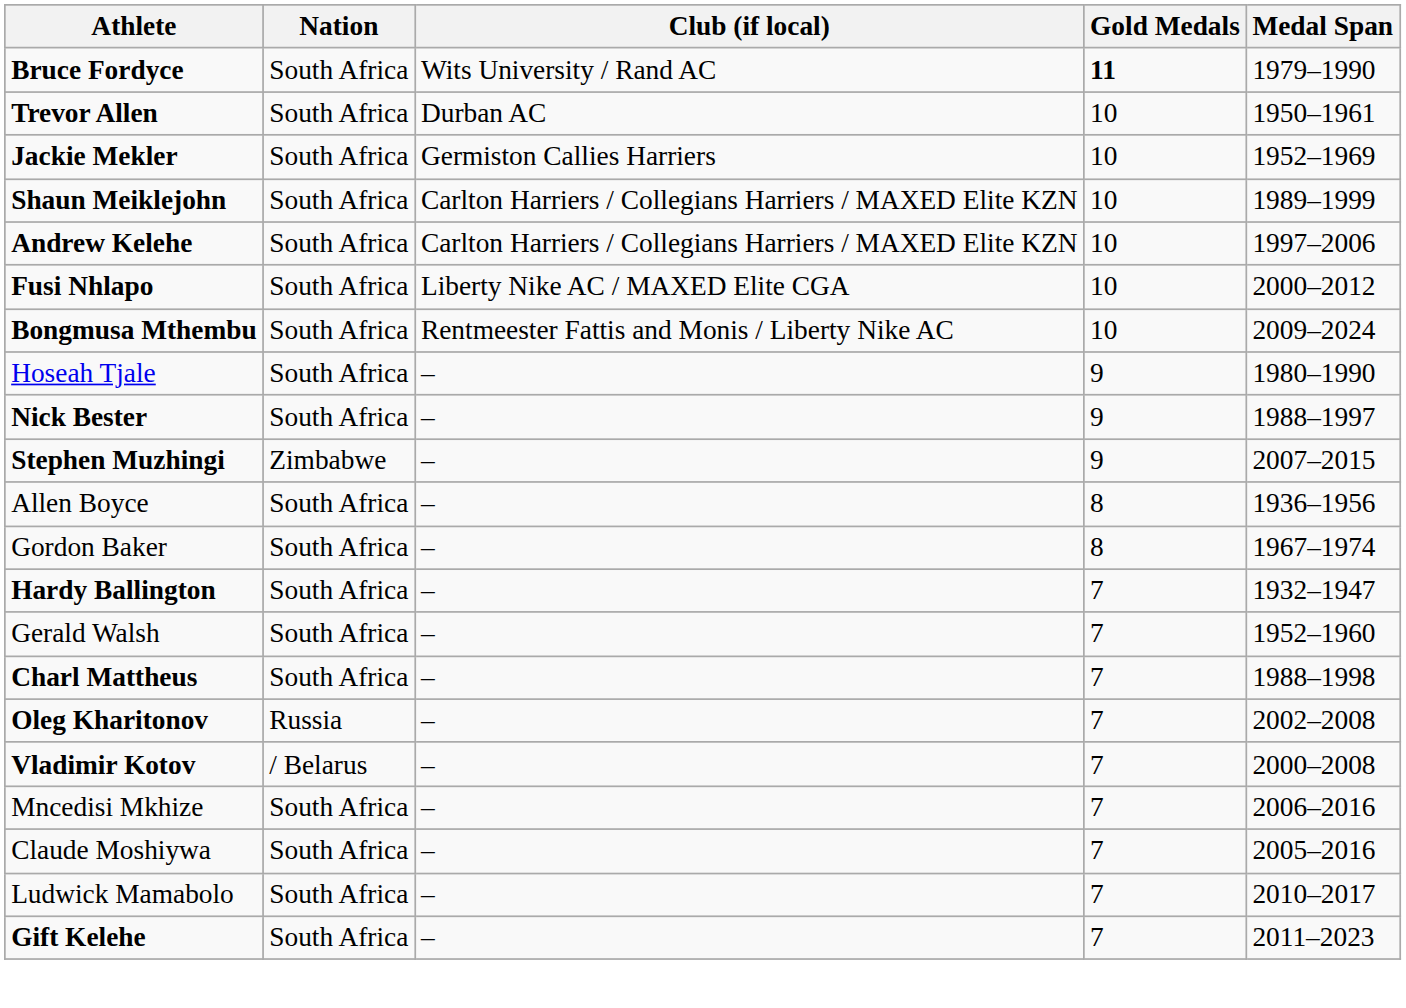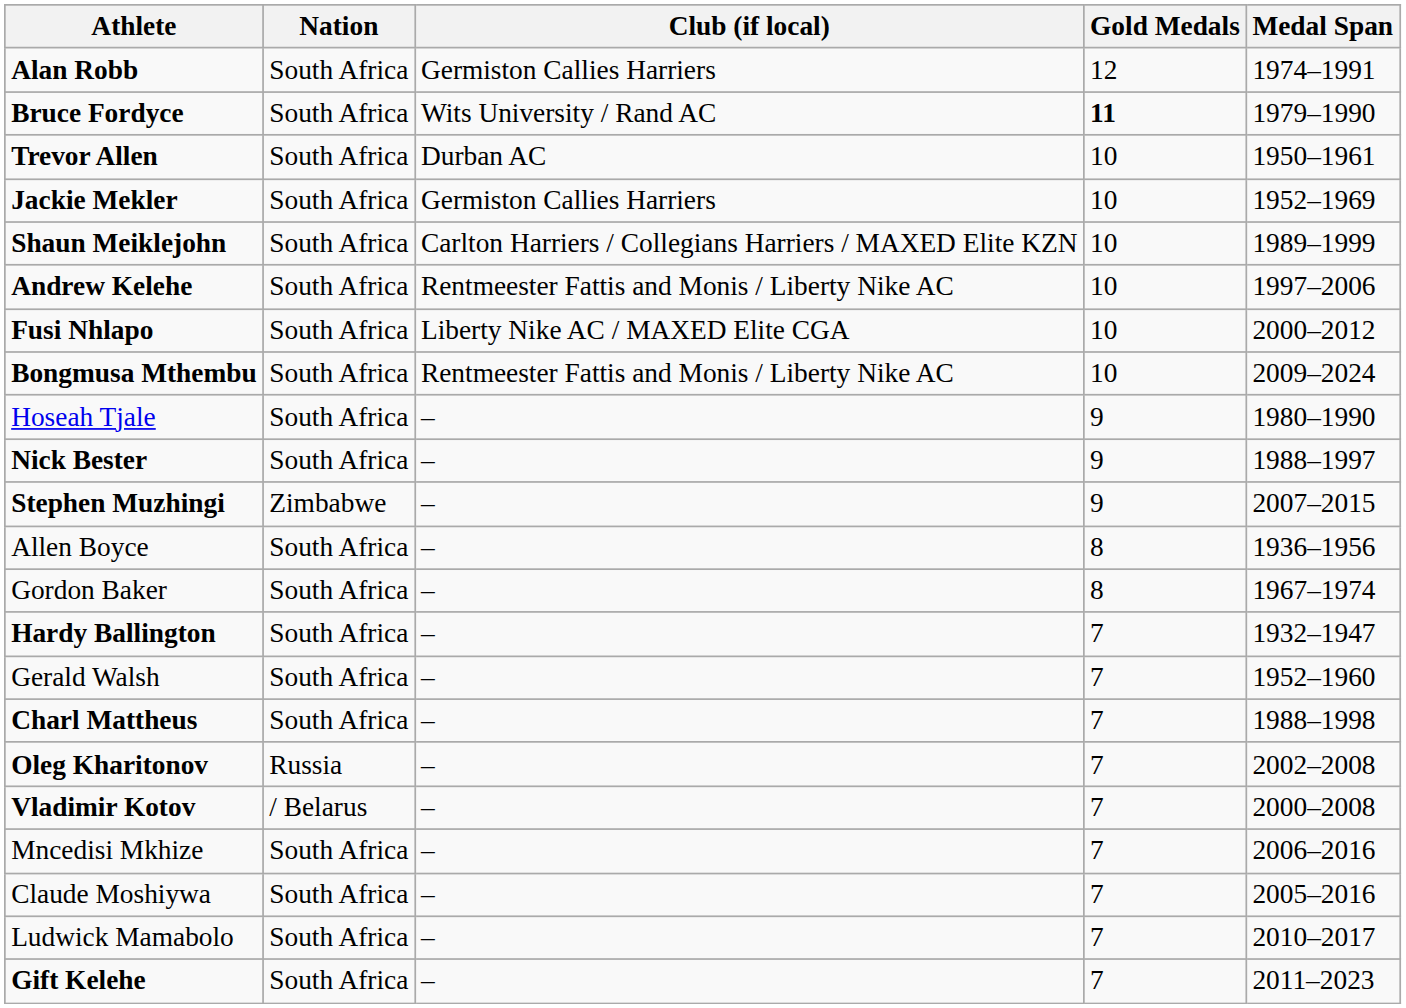+ row: Alan Robb | South Africa | Germiston Callies Harriers | 12 | 1974–1991
Andrew Kelehe | Club (if local): Carlton Harriers / Collegians Harriers / MAXED Elite KZN -> Rentmeester Fattis and Monis / Liberty Nike AC
